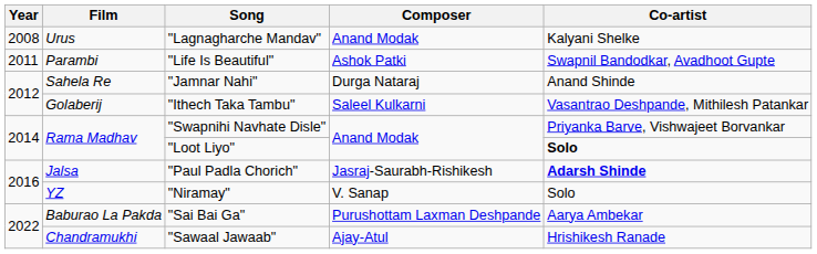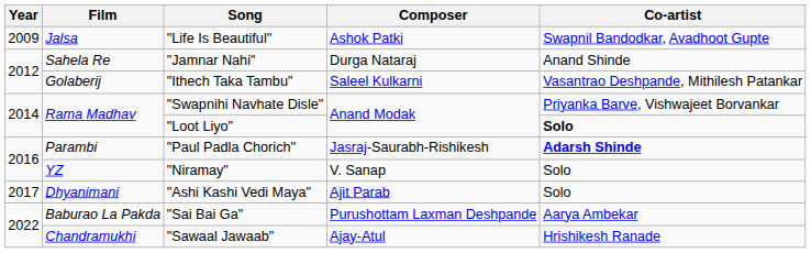- row: 2008 | Urus | "Lagnagharche Mandav" | Anand Modak | Kalyani Shelke
"Life Is Beautiful" | Year: 2011 -> 2009
"Life Is Beautiful" | Film: Parambi -> Jalsa
"Paul Padla Chorich" | Film: Jalsa -> Parambi
+ row: 2017 | Dhyanimani | "Ashi Kashi Vedi Maya" | Ajit Parab | Solo
